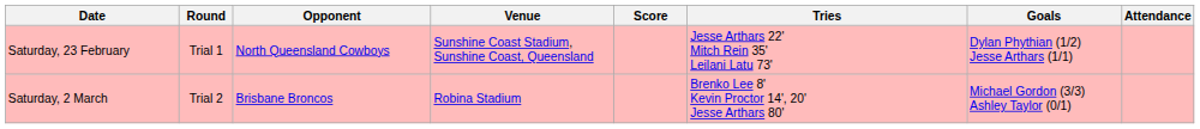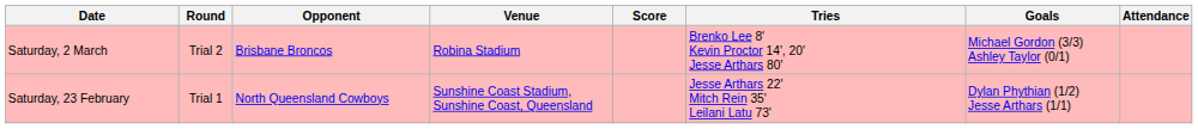rows swapped: Saturday, 23 February <-> Saturday, 2 March
